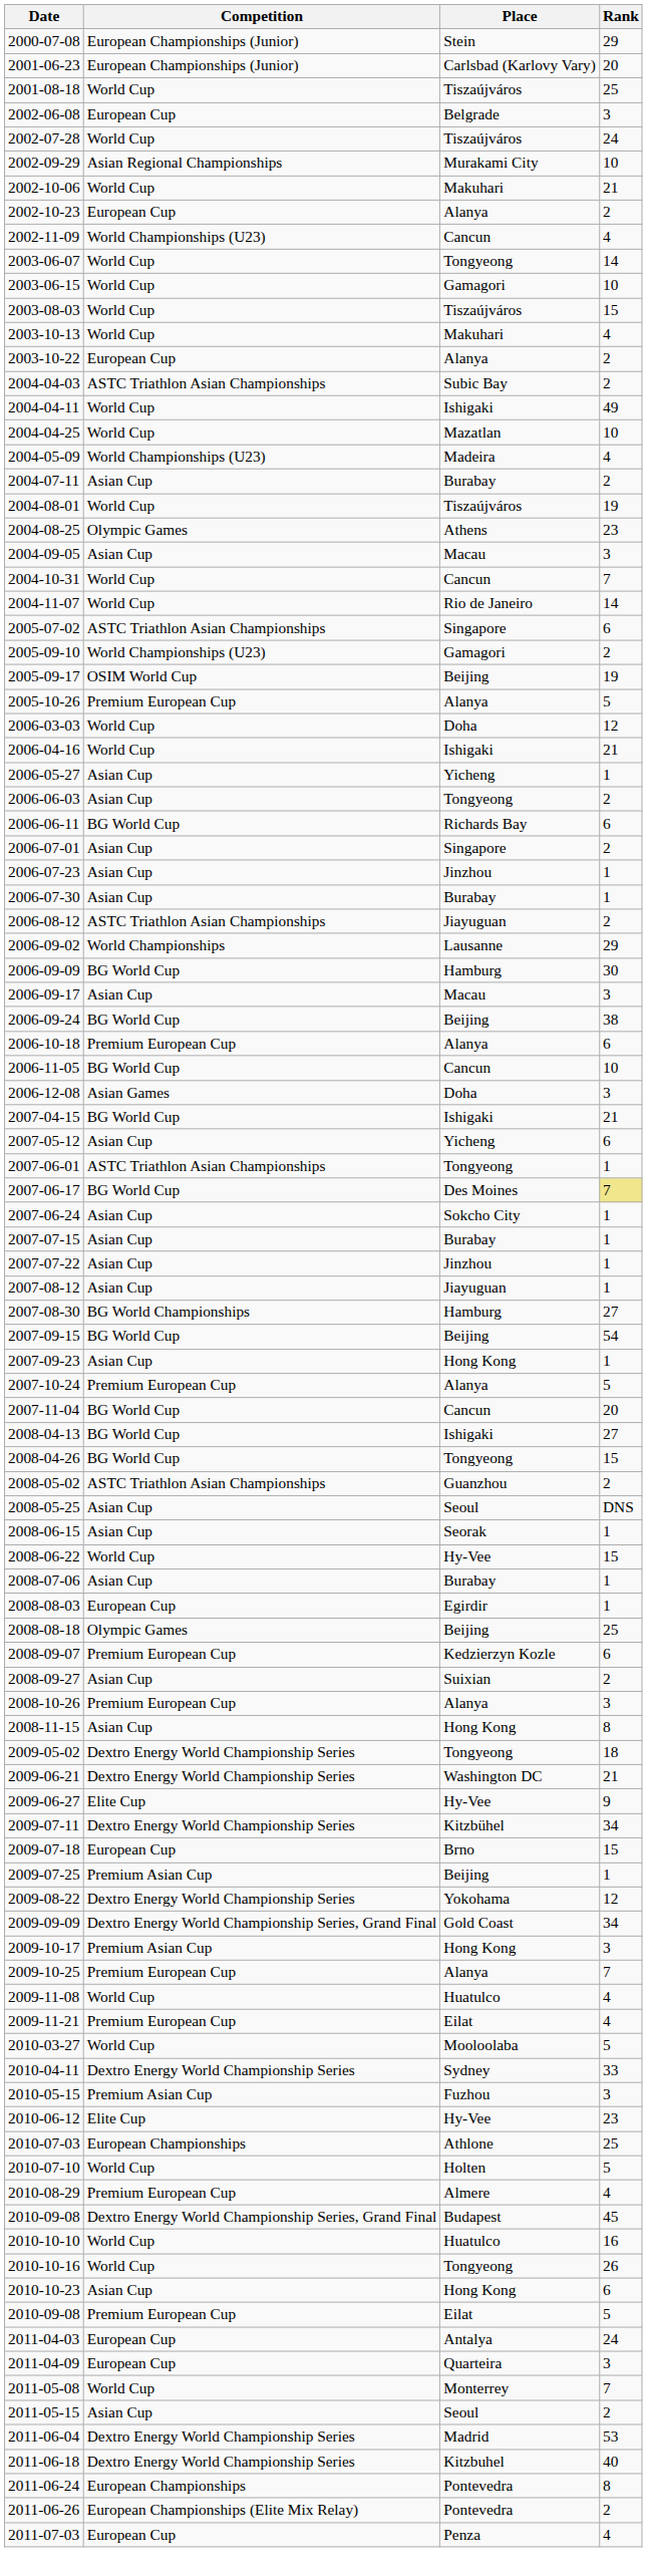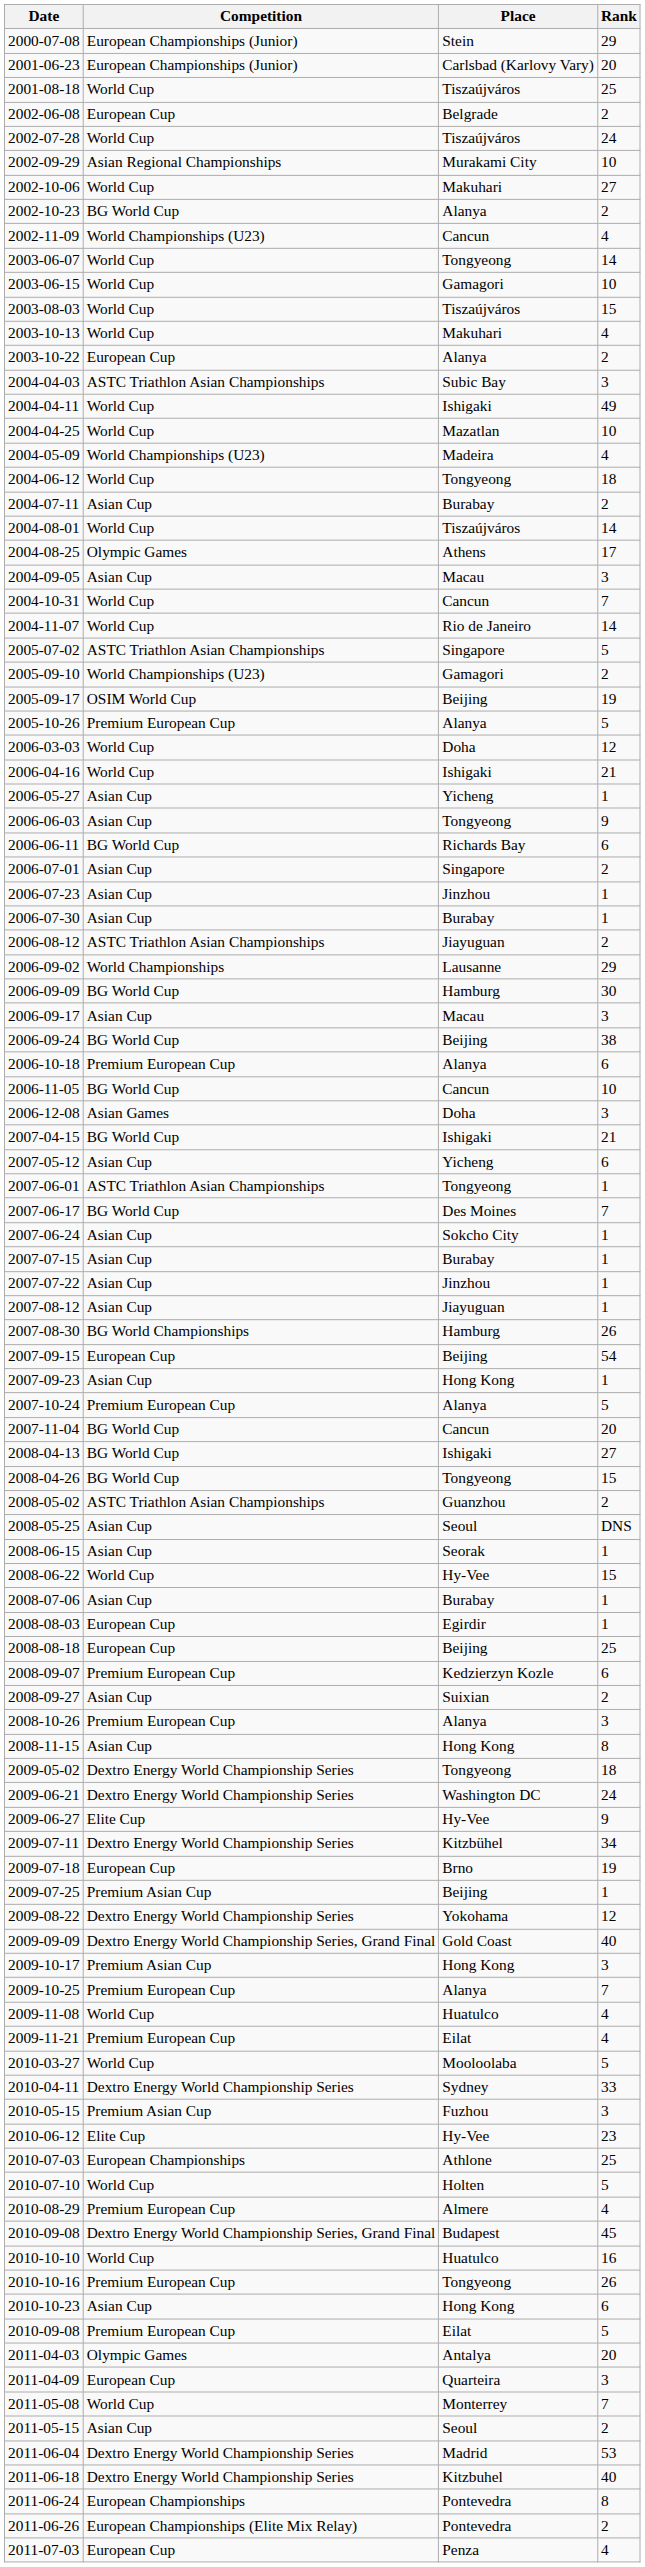2002-06-08 | Rank: 3 -> 2
2002-10-06 | Rank: 21 -> 27
2002-10-23 | Competition: European Cup -> BG World Cup
2004-04-03 | Rank: 2 -> 3
+ row: 2004-06-12 | World Cup | Tongyeong | 18
2004-08-01 | Rank: 19 -> 14
2004-08-25 | Rank: 23 -> 17
2005-07-02 | Rank: 6 -> 5
2006-06-03 | Rank: 2 -> 9
2007-06-17 | Rank: khaki background -> no background
2007-08-30 | Rank: 27 -> 26
2007-09-15 | Competition: BG World Cup -> European Cup
2008-08-18 | Competition: Olympic Games -> European Cup
2009-06-21 | Rank: 21 -> 24
2009-07-18 | Rank: 15 -> 19
2009-09-09 | Rank: 34 -> 40
2010-10-16 | Competition: World Cup -> Premium European Cup
2011-04-03 | Competition: European Cup -> Olympic Games
2011-04-03 | Rank: 24 -> 20
